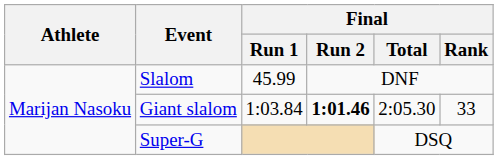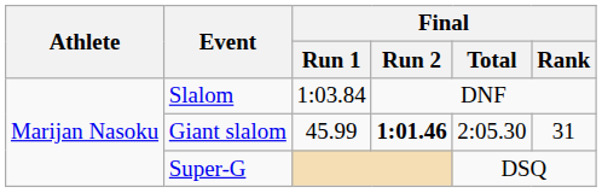Slalom | Final / Run 1: 45.99 -> 1:03.84
Giant slalom | Final / Run 1: 1:03.84 -> 45.99
Giant slalom | Final / Rank: 33 -> 31
